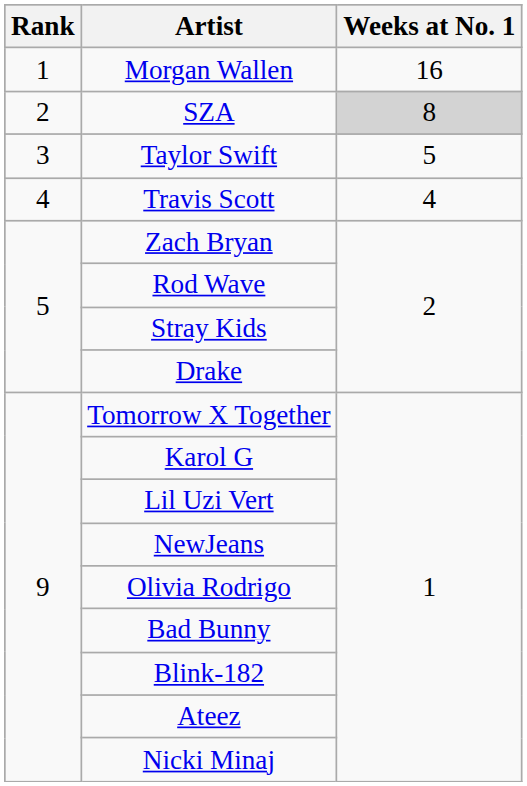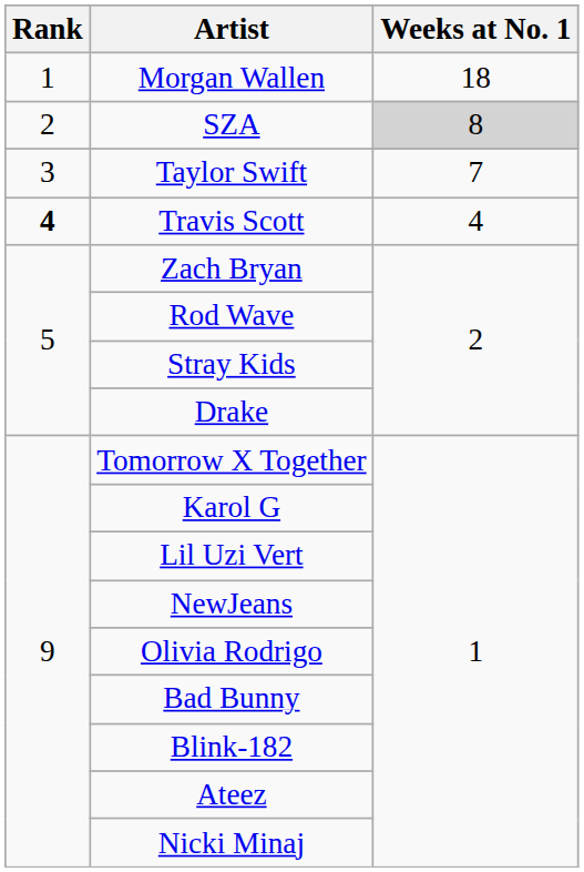Morgan Wallen | Weeks at No. 1: 16 -> 18
Taylor Swift | Weeks at No. 1: 5 -> 7
Travis Scott | Rank: normal -> bold
